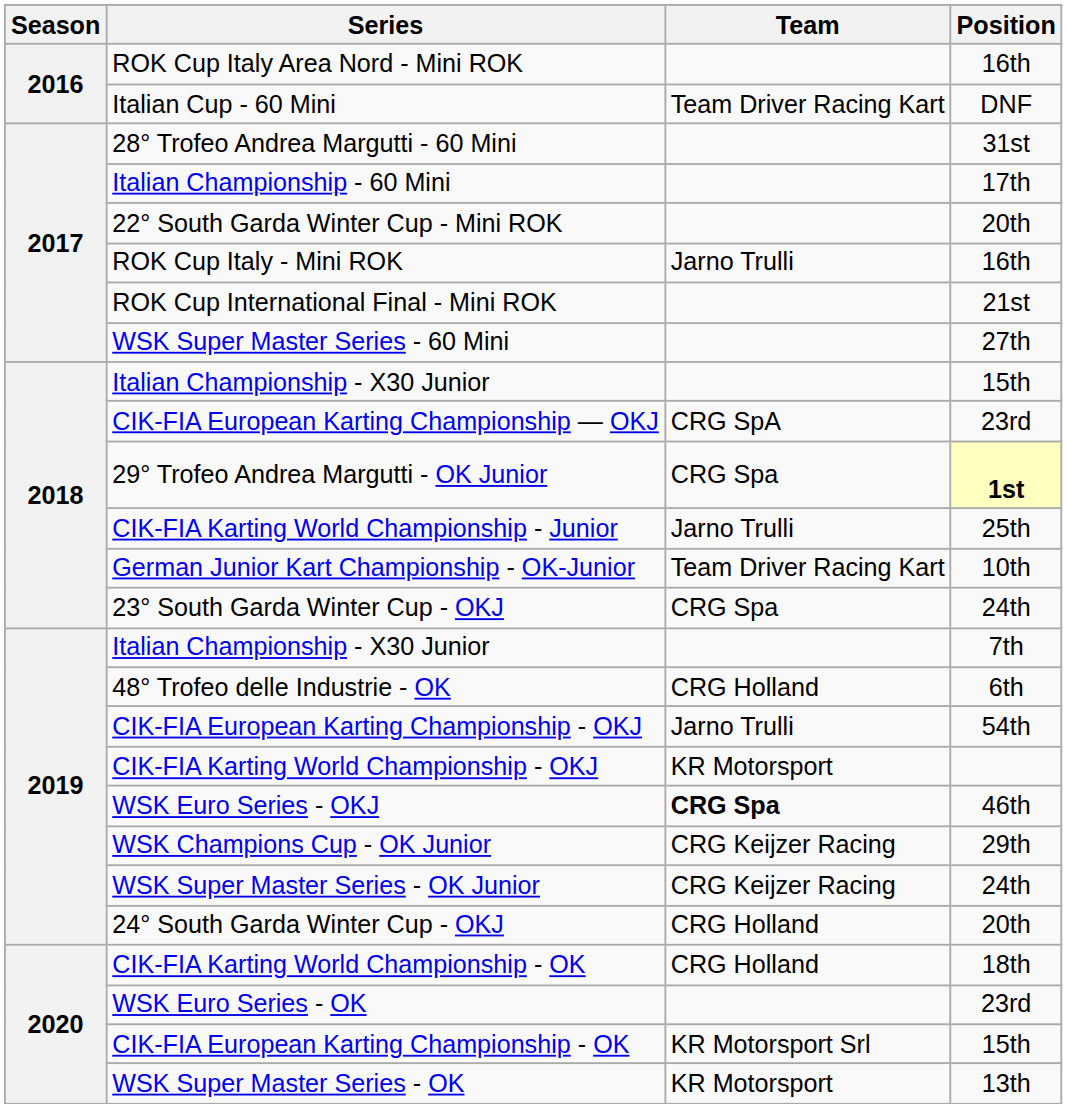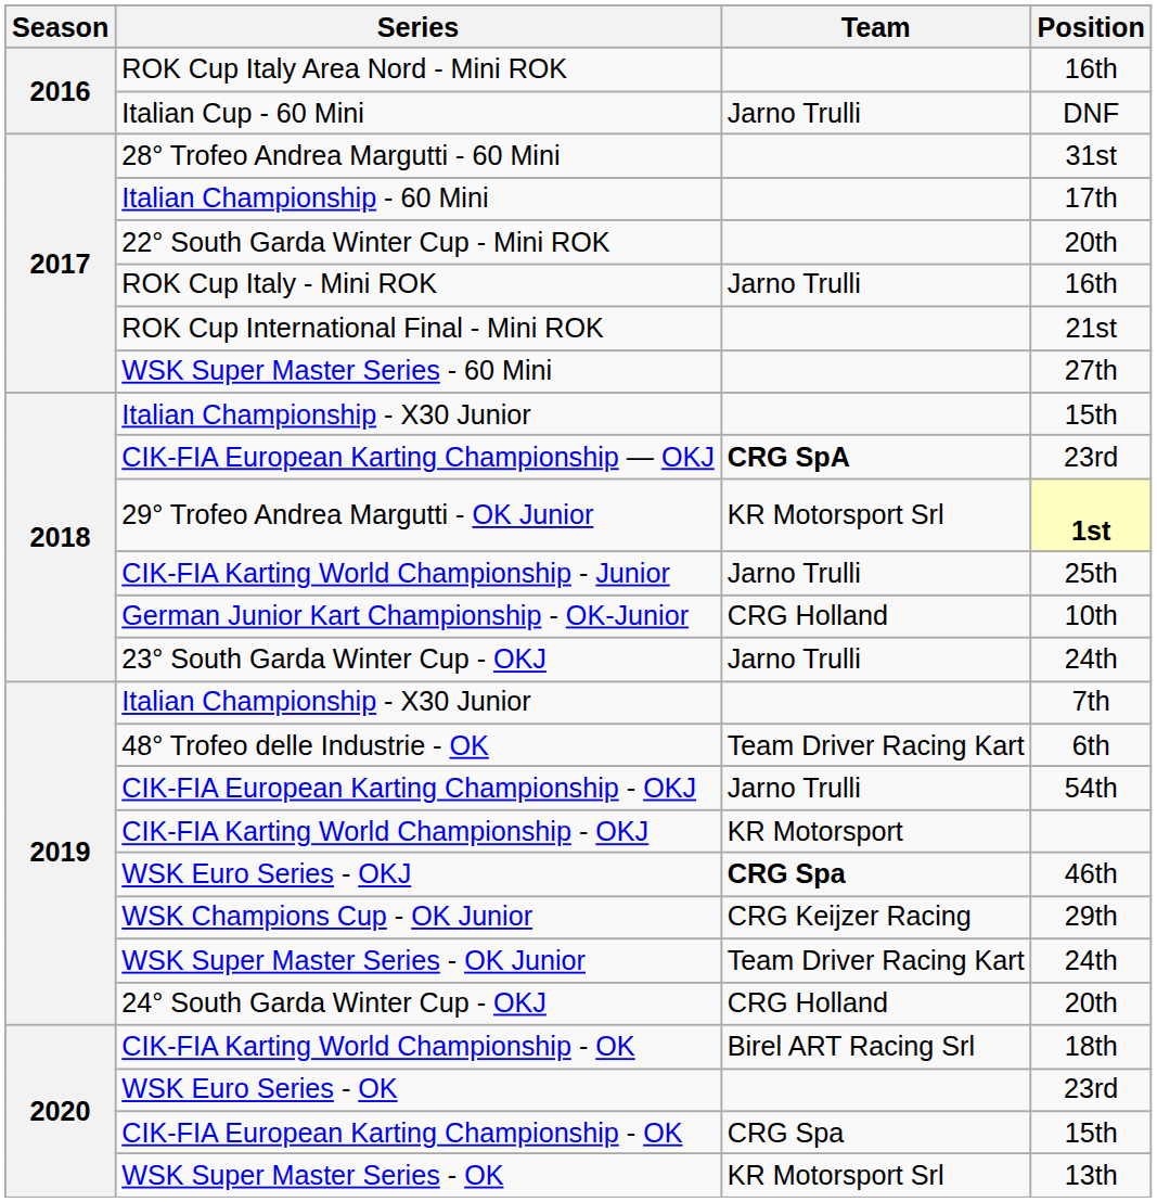Italian Cup - 60 Mini | Team: Team Driver Racing Kart -> Jarno Trulli
CIK-FIA European Karting Championship — OKJ | Team: normal -> bold
29° Trofeo Andrea Margutti - OK Junior | Team: CRG Spa -> KR Motorsport Srl
German Junior Kart Championship - OK-Junior | Team: Team Driver Racing Kart -> CRG Holland
23° South Garda Winter Cup - OKJ | Team: CRG Spa -> Jarno Trulli
48° Trofeo delle Industrie - OK | Team: CRG Holland -> Team Driver Racing Kart
WSK Super Master Series - OK Junior | Team: CRG Keijzer Racing -> Team Driver Racing Kart
CIK-FIA Karting World Championship - OK | Team: CRG Holland -> Birel ART Racing Srl
CIK-FIA European Karting Championship - OK | Team: KR Motorsport Srl -> CRG Spa
WSK Super Master Series - OK | Team: KR Motorsport -> KR Motorsport Srl
